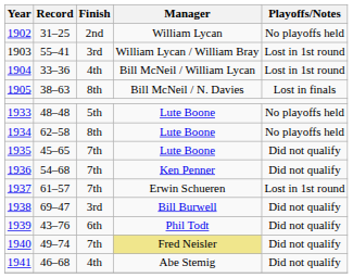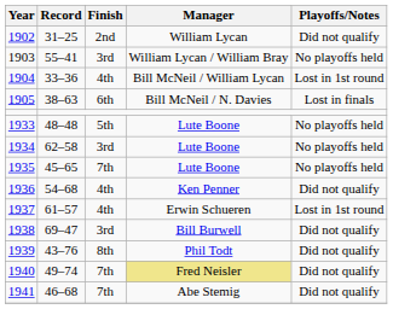1902 | Playoffs/Notes: No playoffs held -> Did not qualify
1903 | Playoffs/Notes: Lost in 1st round -> No playoffs held
1905 | Finish: 8th -> 6th
1934 | Finish: 8th -> 3rd
1935 | Playoffs/Notes: Did not qualify -> No playoffs held
1936 | Finish: 7th -> 4th
1937 | Finish: 7th -> 4th
1939 | Finish: 6th -> 8th
1941 | Finish: 4th -> 7th
